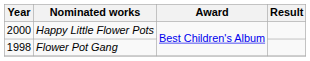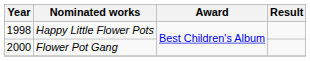Happy Little Flower Pots | Year: 2000 -> 1998
Flower Pot Gang | Year: 1998 -> 2000
